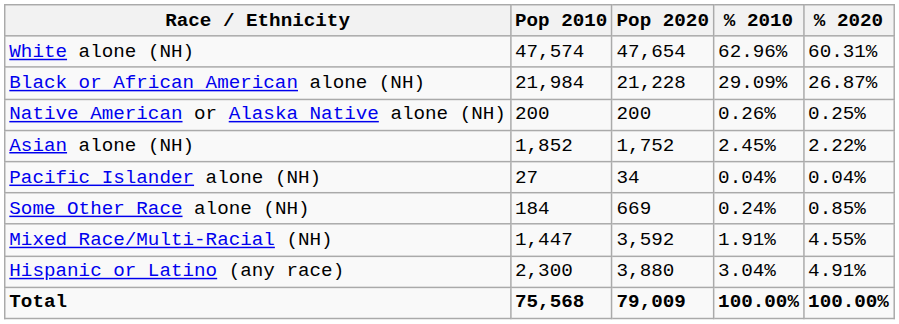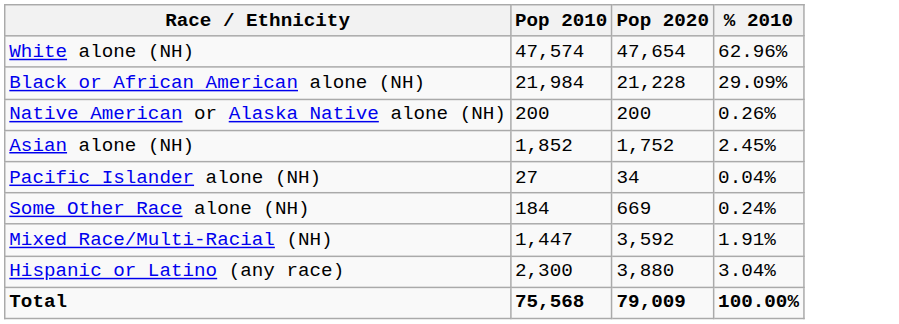- column: % 2020 | 60.31% | 26.87% | 0.25% | 2.22% | 0.04% | 0.85% | 4.55% | 4.91% | 100.00%
